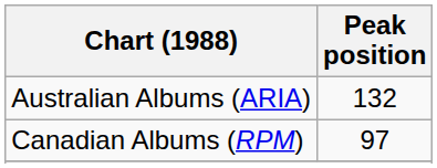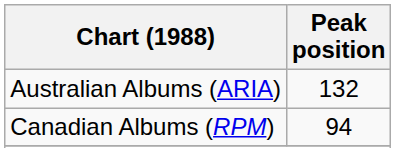Canadian Albums (RPM) | Peak position: 97 -> 94
